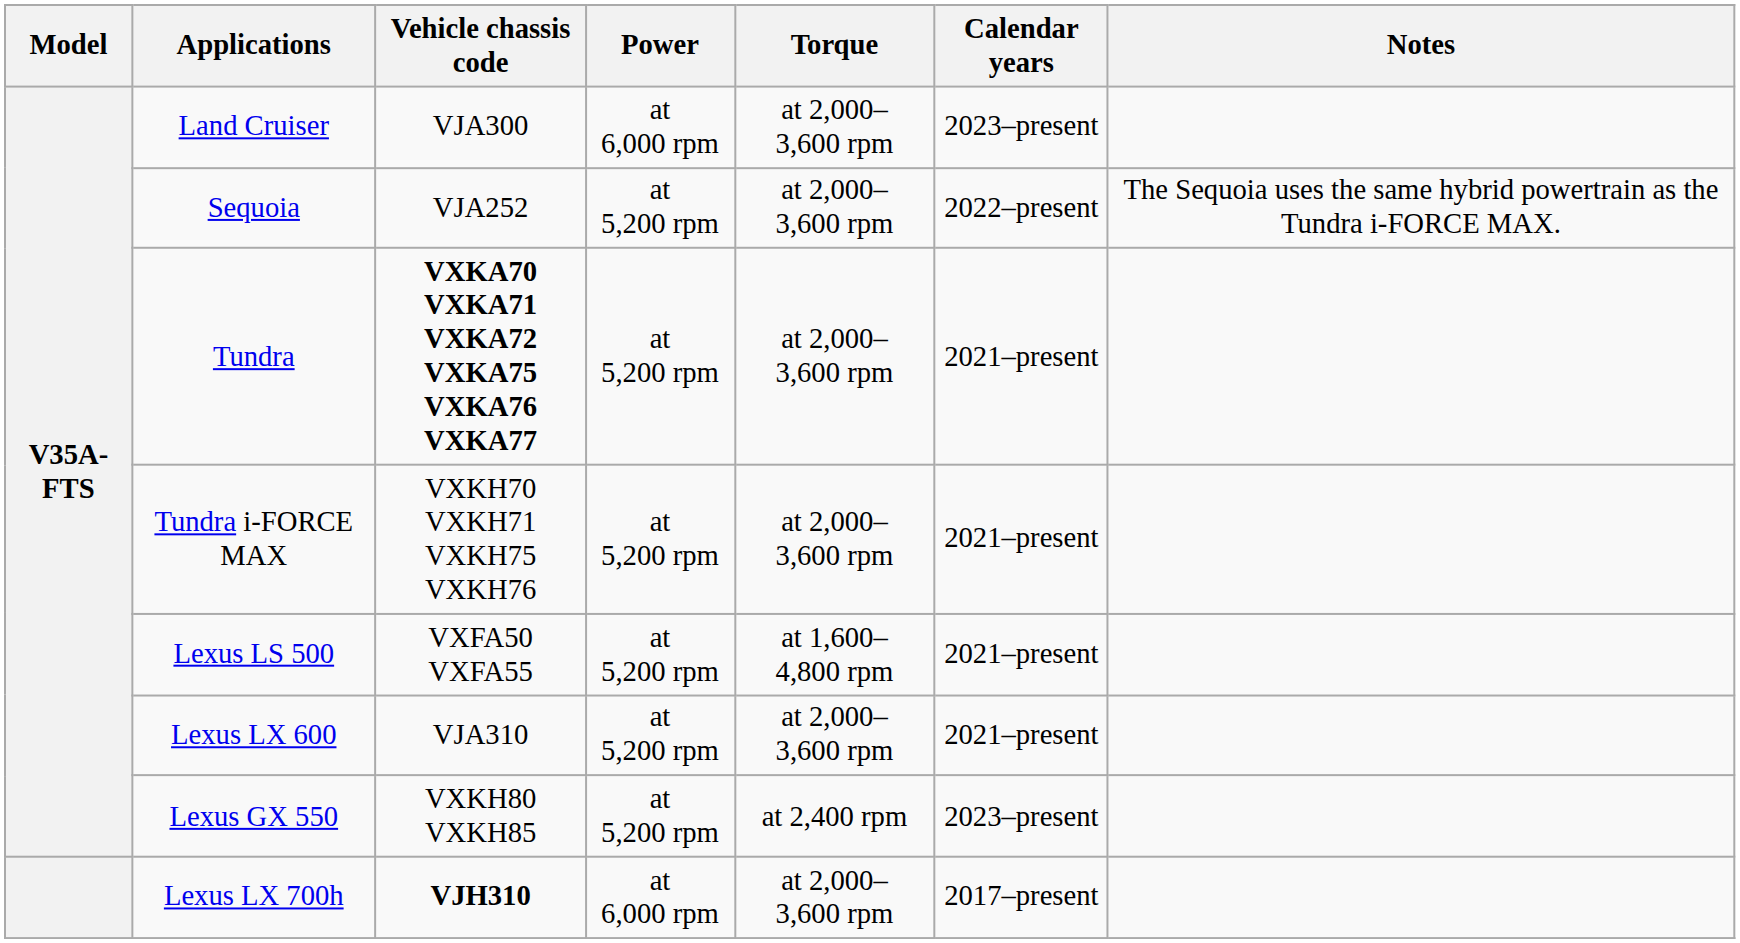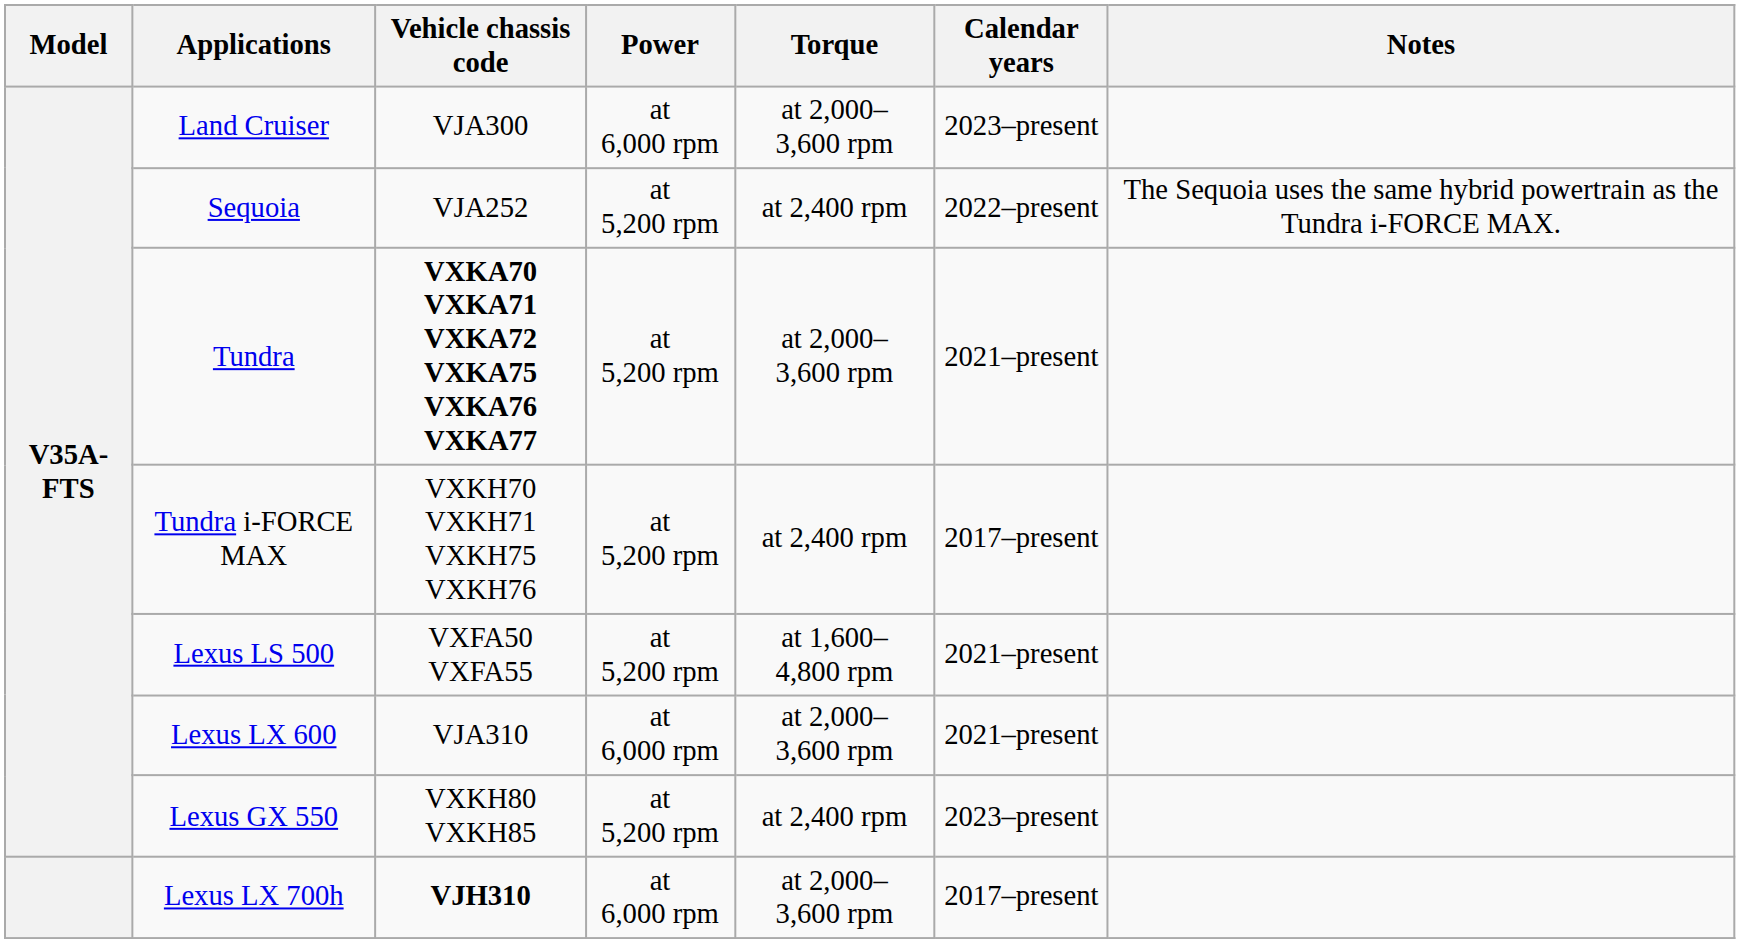Sequoia | Torque: at 2,000–3,600 rpm -> at 2,400 rpm
Tundra i-FORCE MAX | Torque: at 2,000–3,600 rpm -> at 2,400 rpm
Tundra i-FORCE MAX | Calendar years: 2021–present -> 2017–present
Lexus LX 600 | Power: at 5,200 rpm -> at 6,000 rpm
